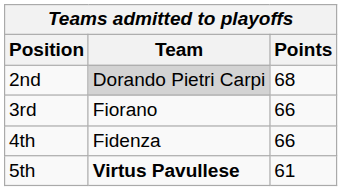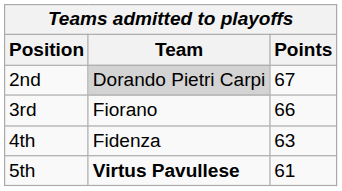2nd | Points: 68 -> 67
4th | Points: 66 -> 63
